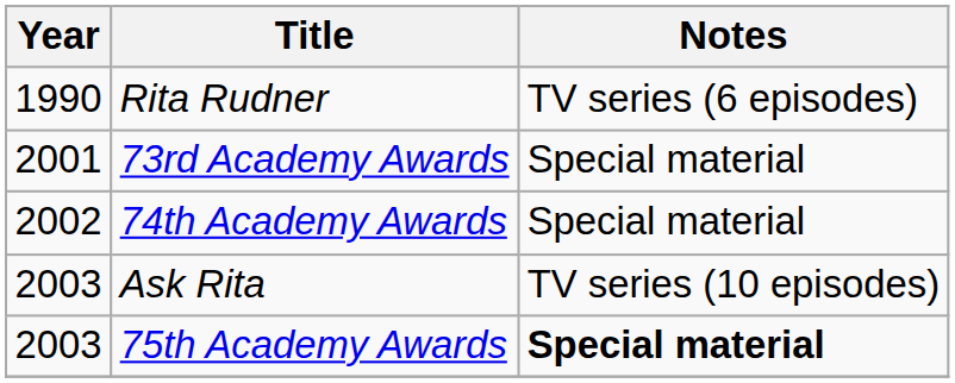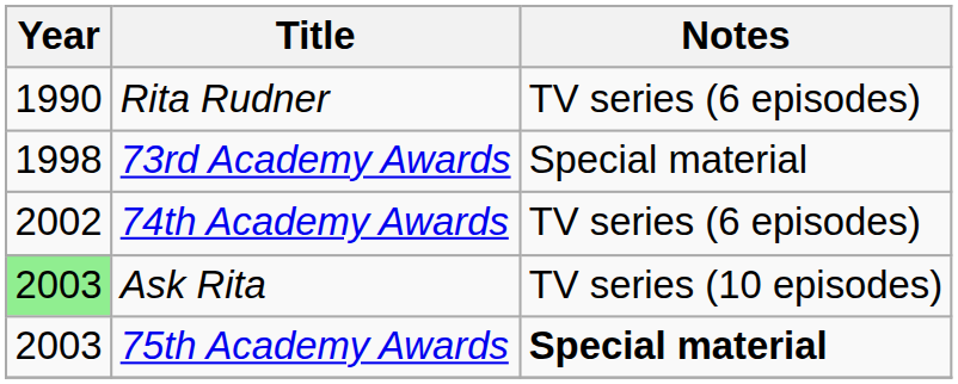73rd Academy Awards | Year: 2001 -> 1998
74th Academy Awards | Notes: Special material -> TV series (6 episodes)
Ask Rita | Year: no background -> lightgreen background
